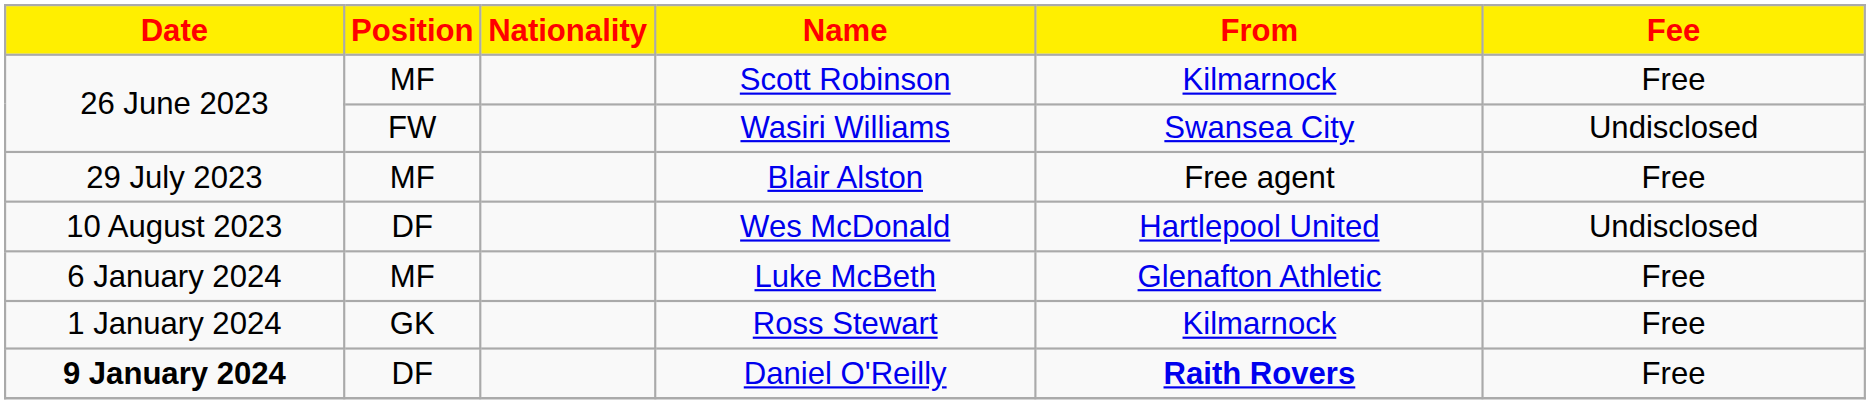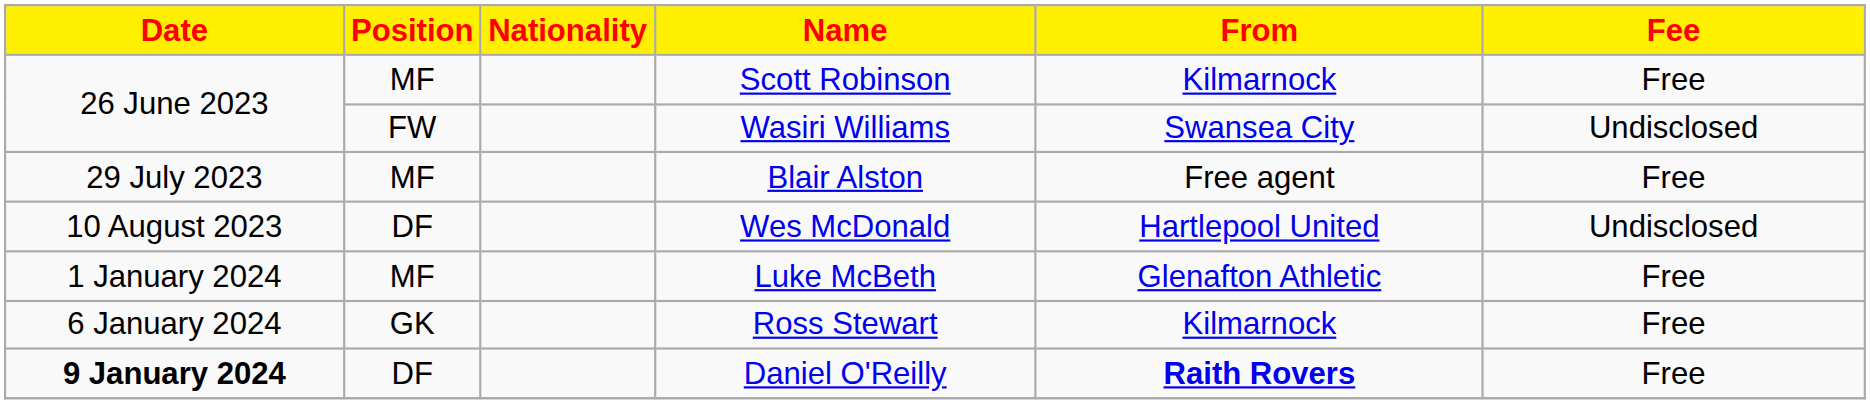Luke McBeth | Date: 6 January 2024 -> 1 January 2024
Ross Stewart | Date: 1 January 2024 -> 6 January 2024
